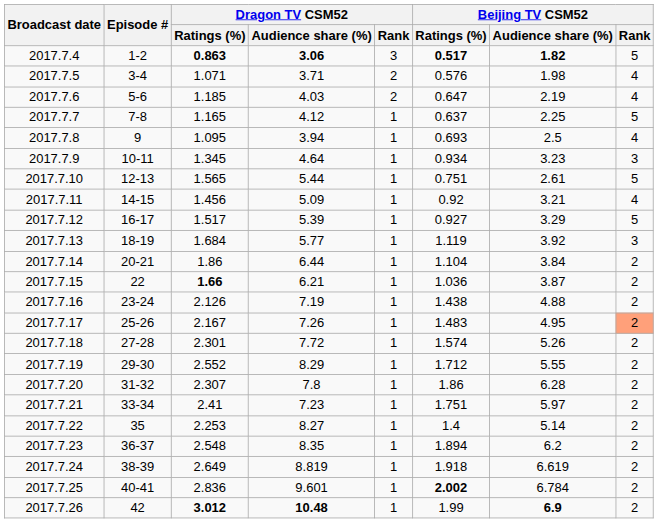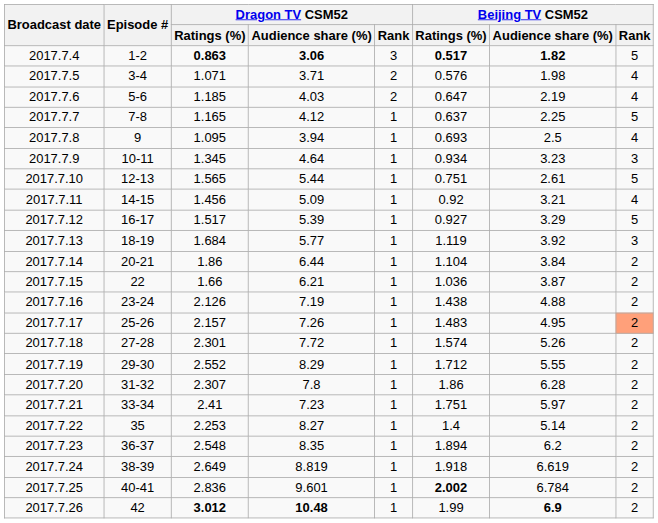2017.7.15 | Dragon TV CSM52 / Ratings (%): bold -> normal
2017.7.17 | Dragon TV CSM52 / Ratings (%): 2.167 -> 2.157
